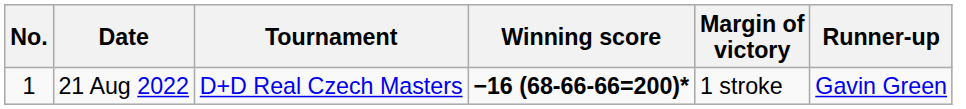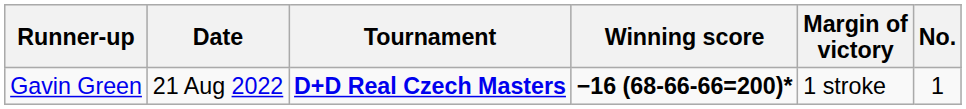columns swapped: No. <-> Runner-up
21 Aug 2022 | Tournament: normal -> bold
